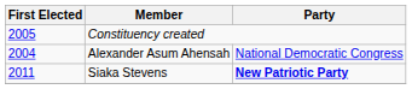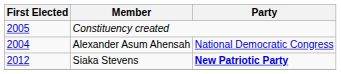Siaka Stevens | First Elected: 2011 -> 2012
